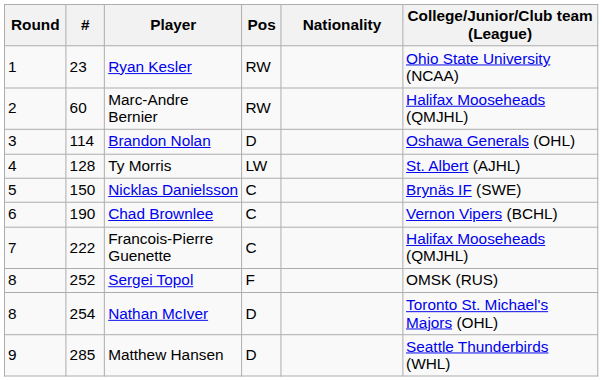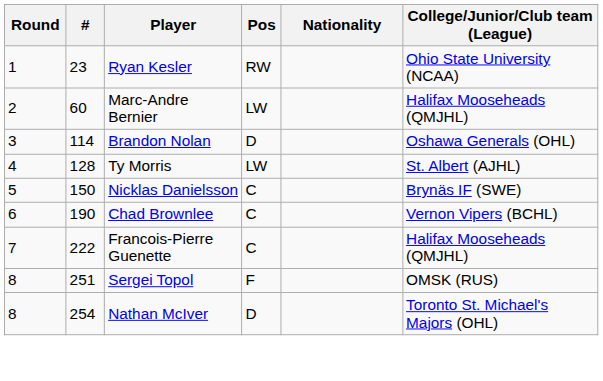Marc-Andre Bernier | Pos: RW -> LW
Sergei Topol | #: 252 -> 251
- row: 9 | 285 | Matthew Hansen | D | Seattle Thunderbirds (WHL)
